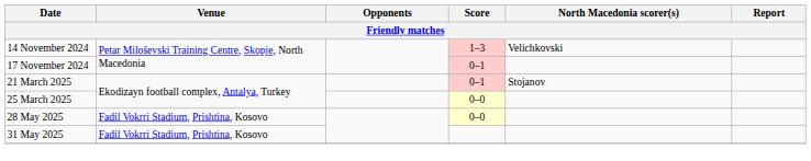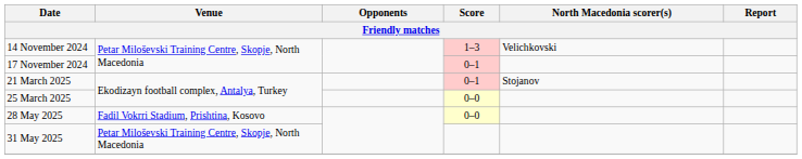31 May 2025 | Venue: Fadil Vokrri Stadium, Prishtina, Kosovo -> Petar Miloševski Training Centre, Skopje, North Macedonia
